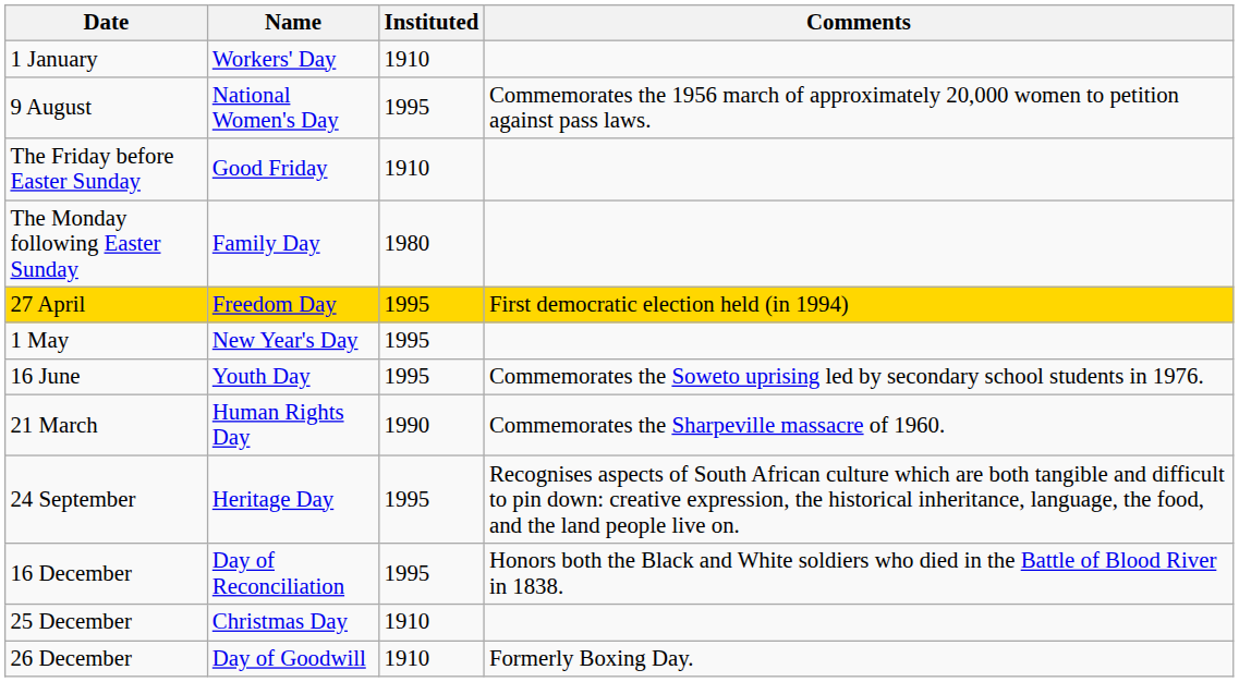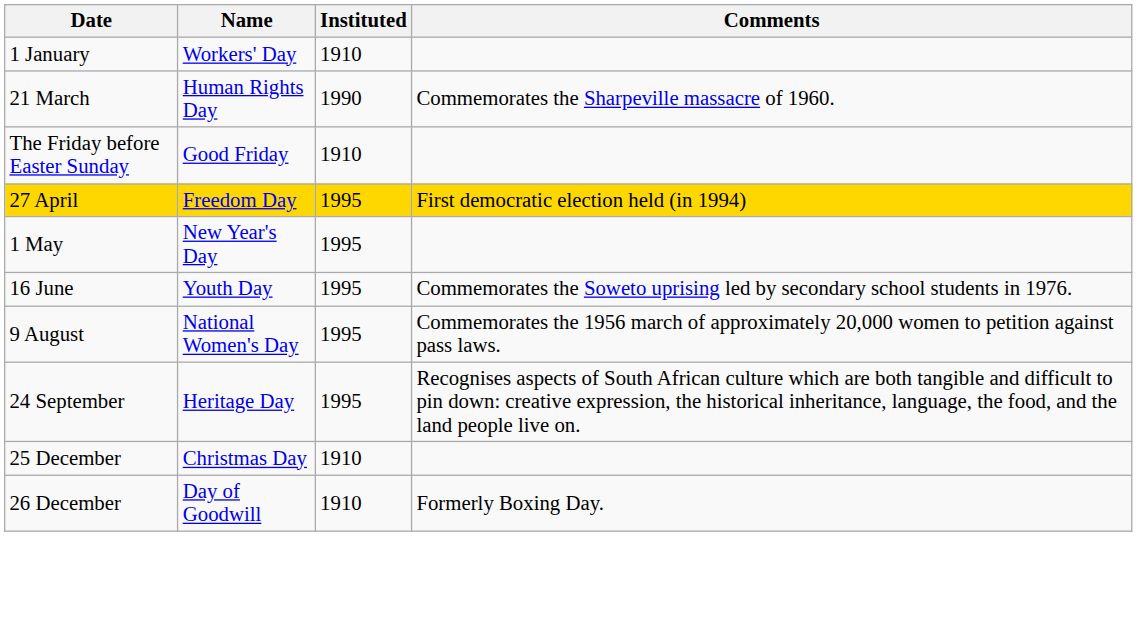rows swapped: 21 March <-> 9 August
- row: The Monday following Easter Sunday | Family Day | 1980
- row: 16 December | Day of Reconciliation | 1995 | Honors both the Black and White soldiers who died in the Battle of Blood River in 1838.
